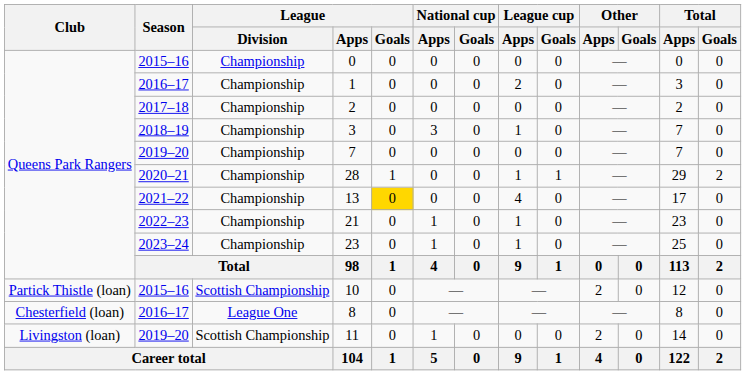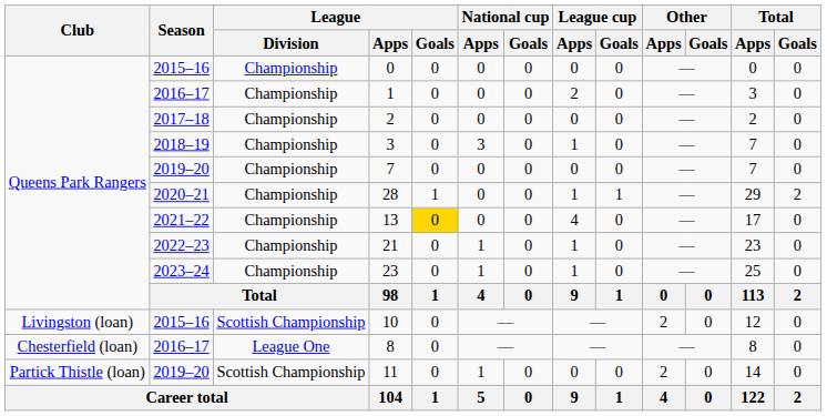10 | Club: Partick Thistle (loan) -> Livingston (loan)
11 | Club: Livingston (loan) -> Partick Thistle (loan)
